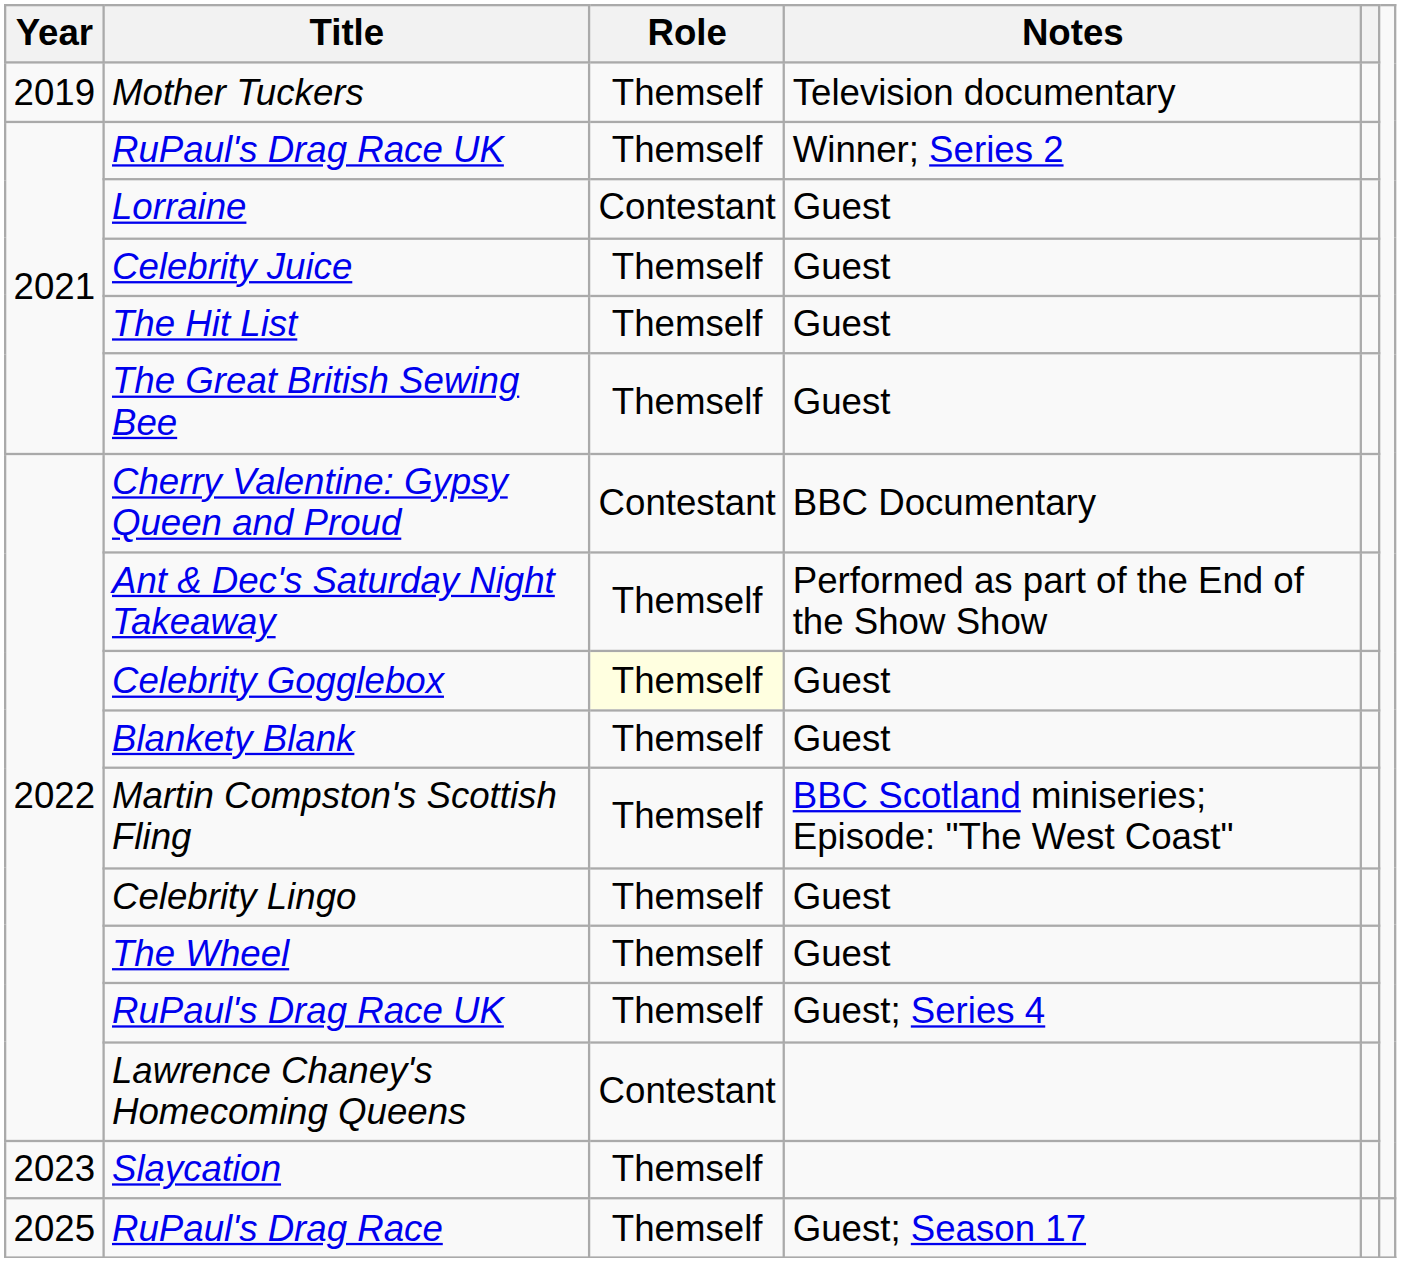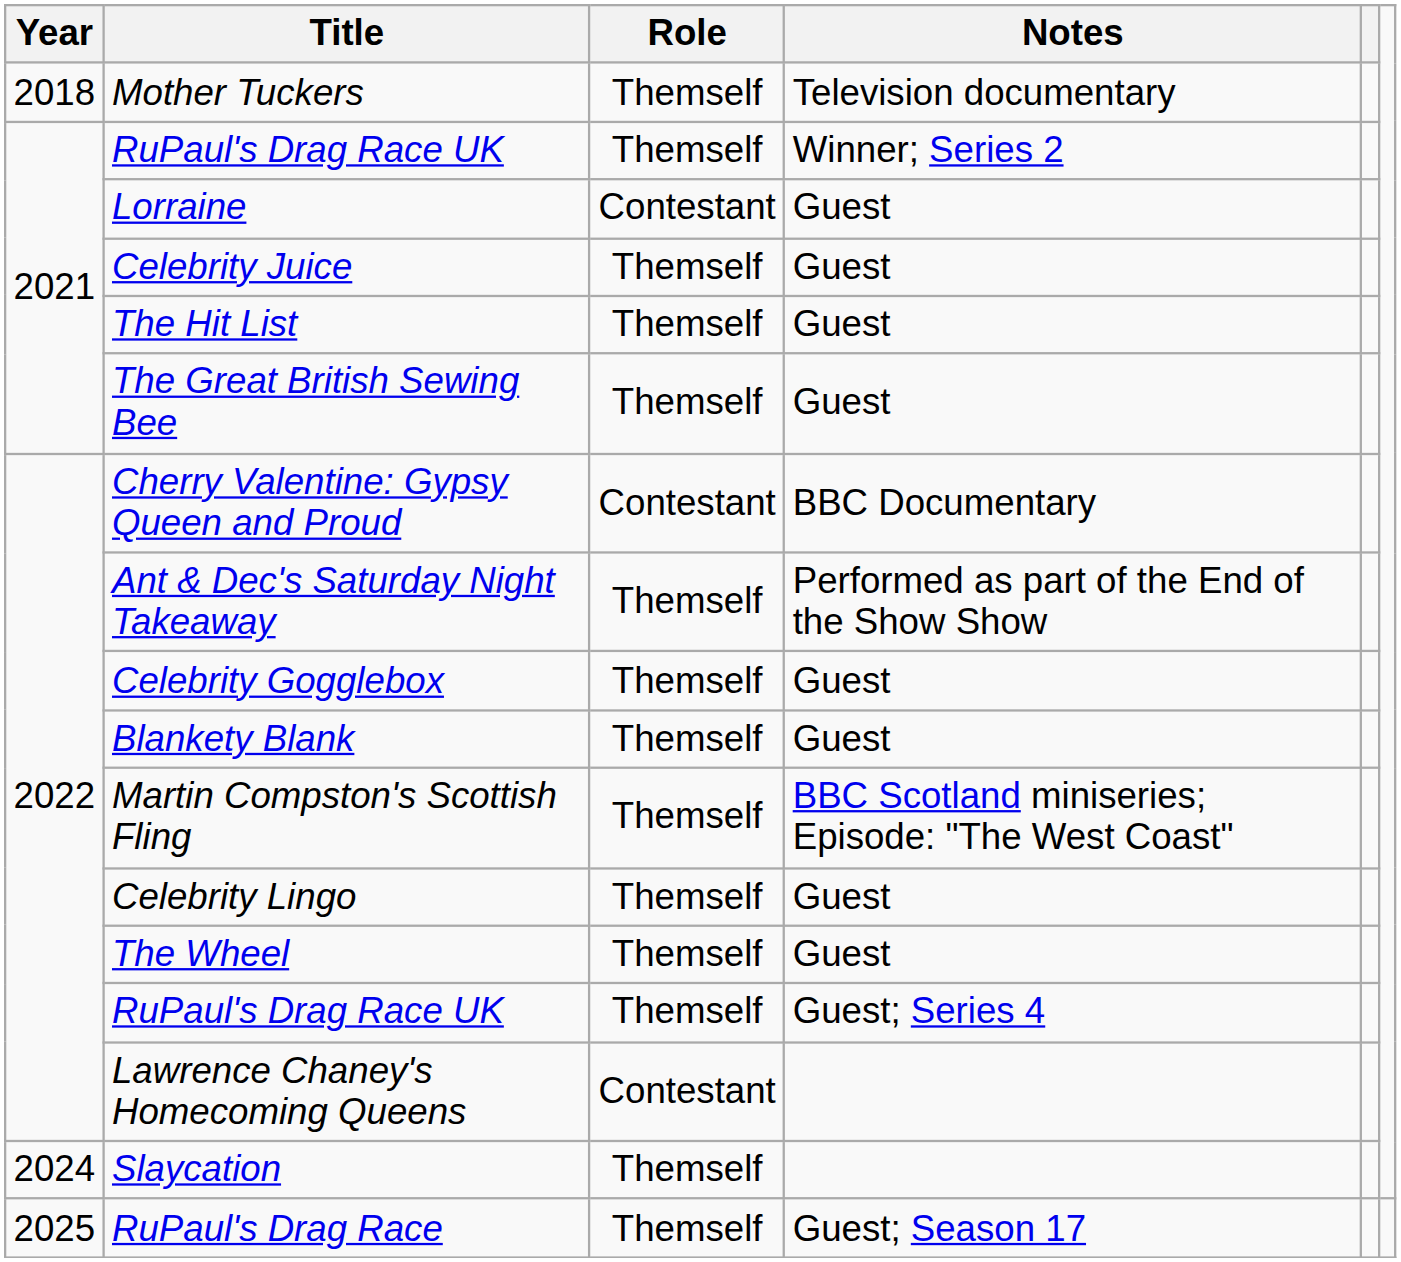Mother Tuckers | Year: 2019 -> 2018
Celebrity Gogglebox | Role: lightyellow background -> no background
Slaycation | Year: 2023 -> 2024
